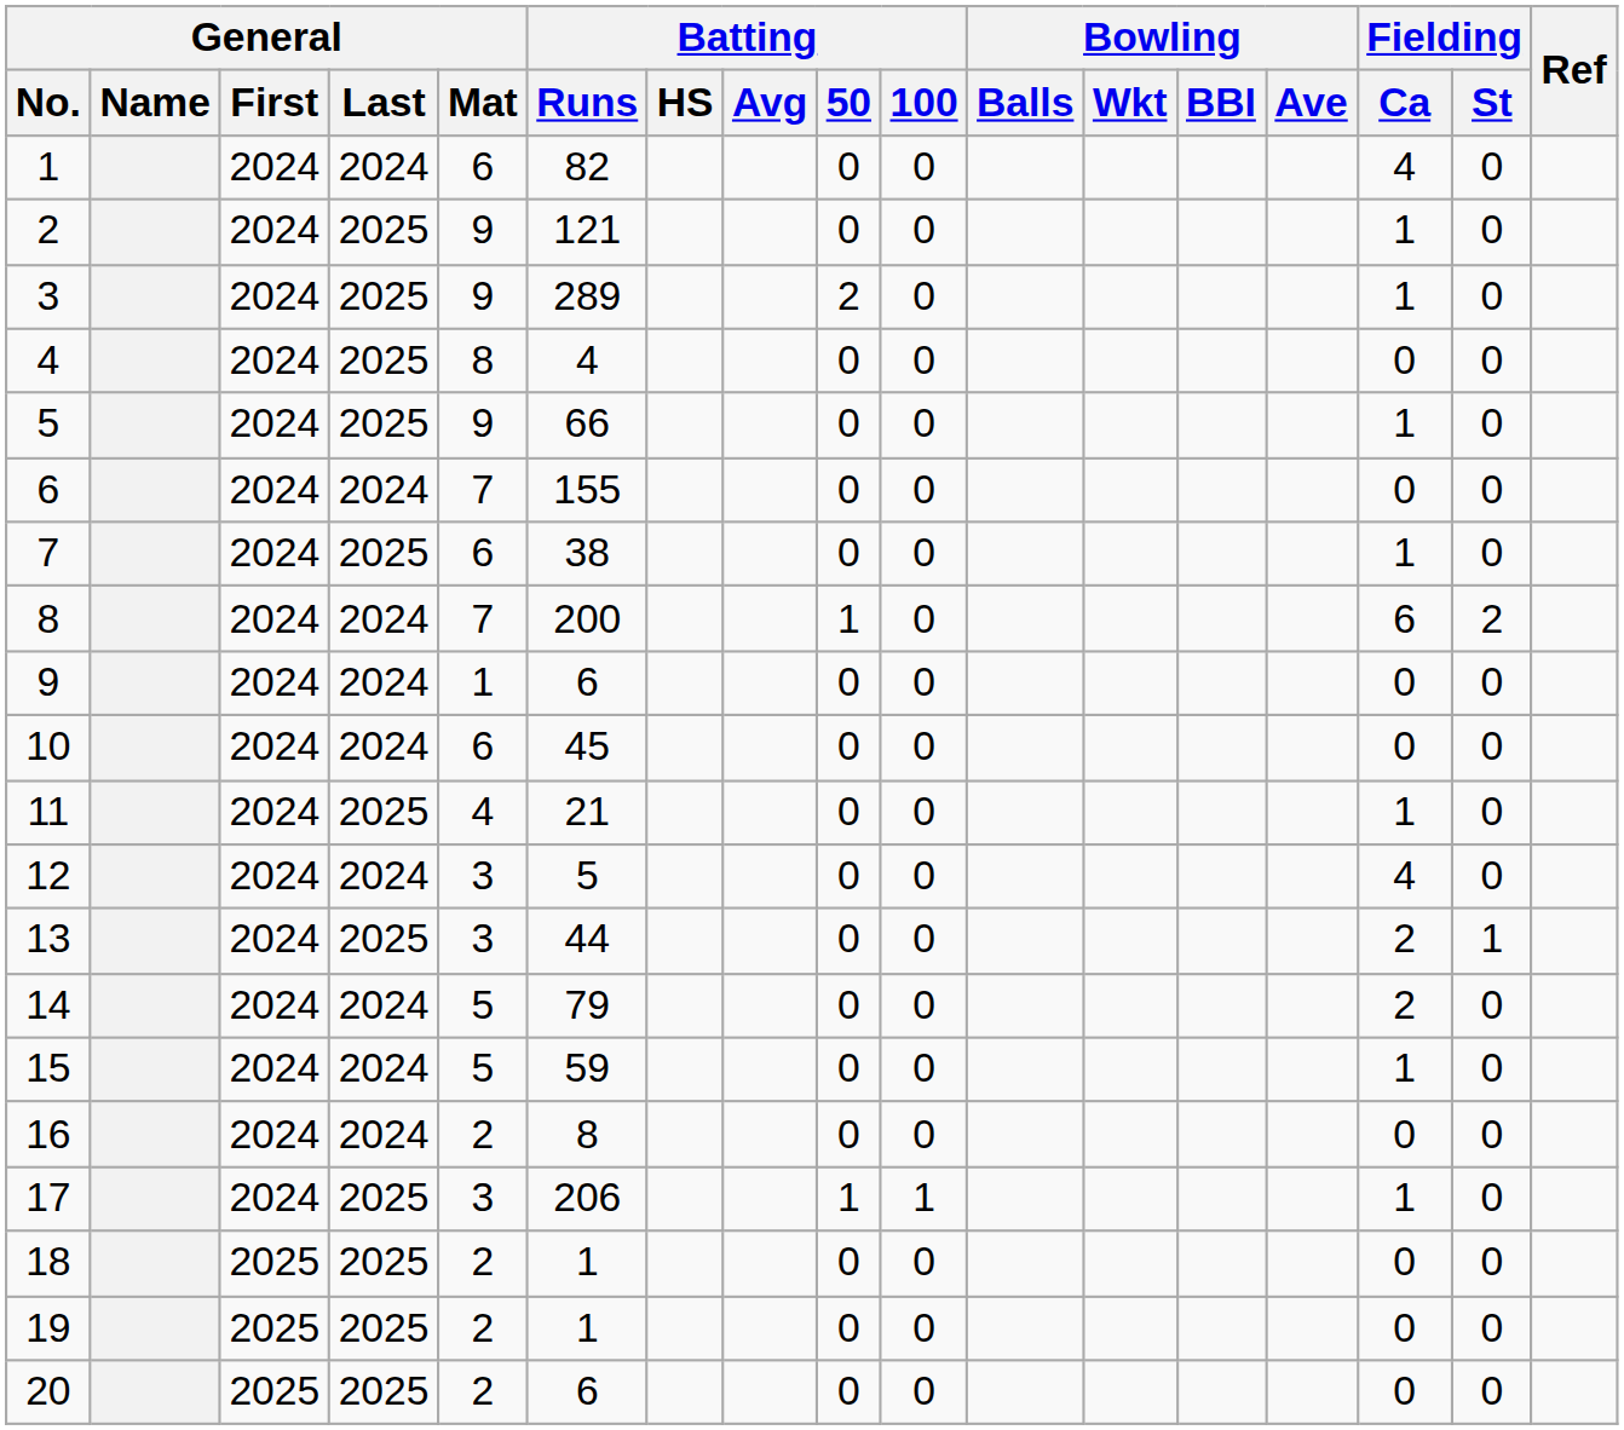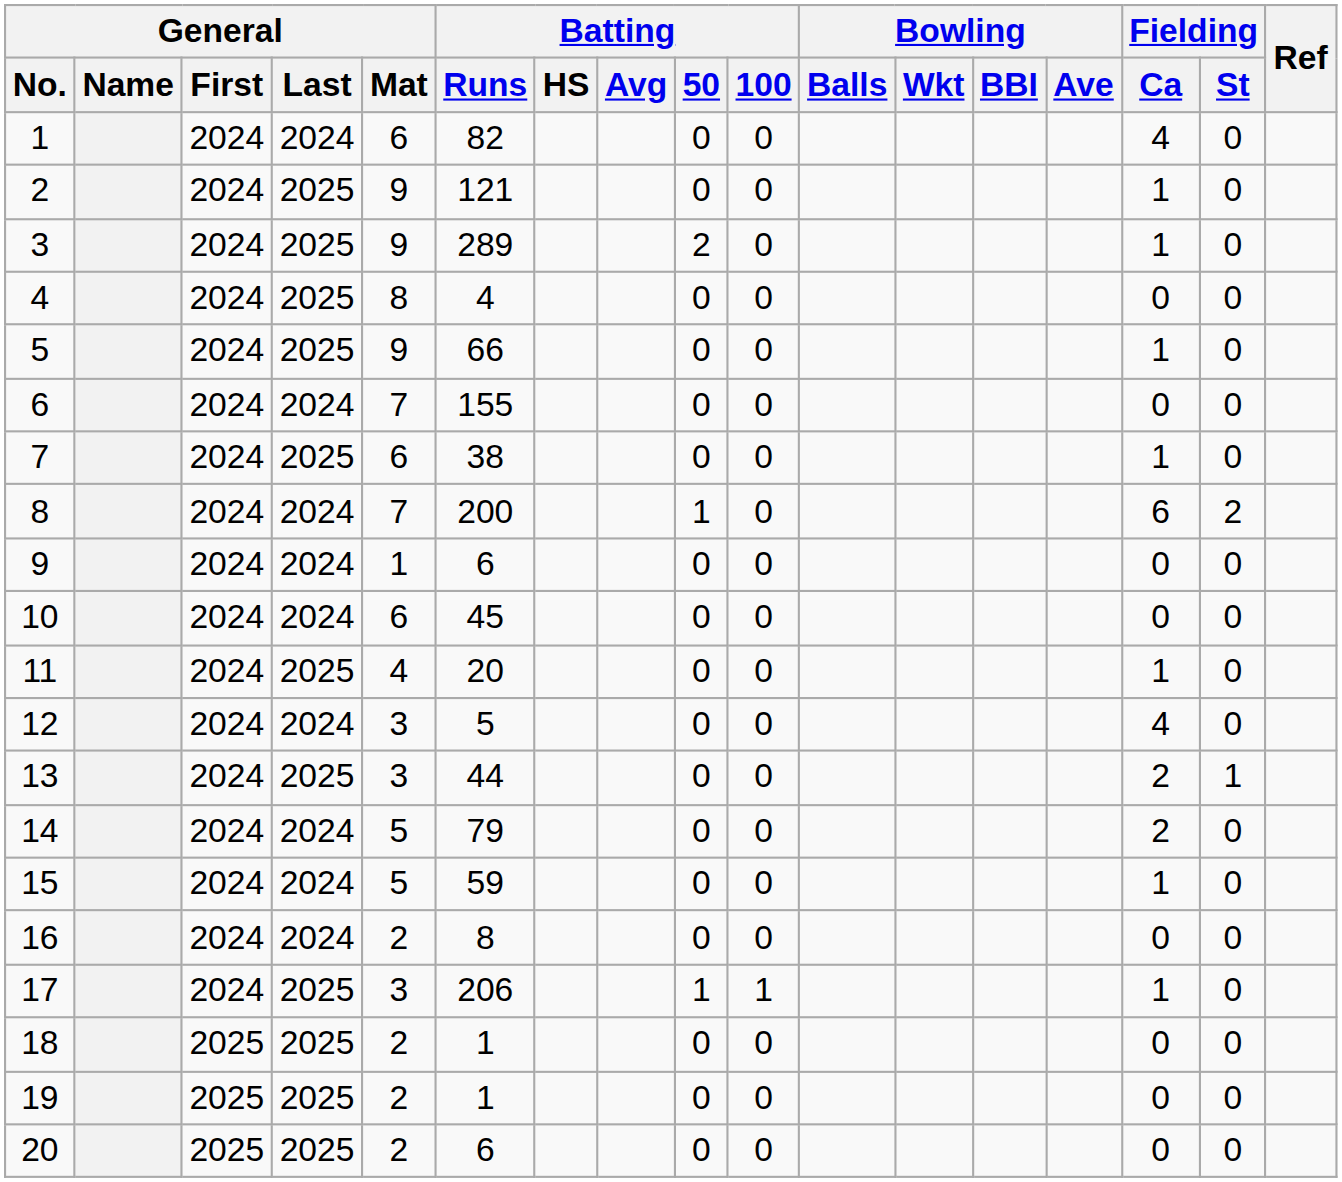11 | Batting / Runs: 21 -> 20
